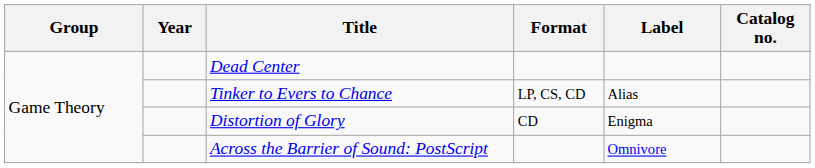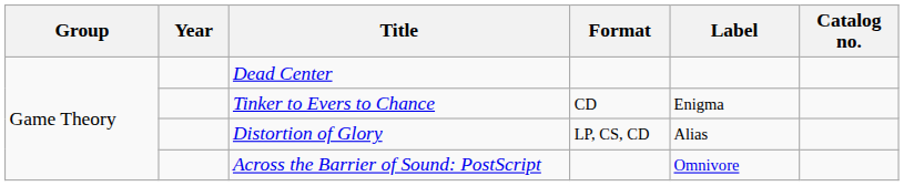Tinker to Evers to Chance | Format: LP, CS, CD -> CD
Tinker to Evers to Chance | Label: Alias -> Enigma
Distortion of Glory | Format: CD -> LP, CS, CD
Distortion of Glory | Label: Enigma -> Alias
